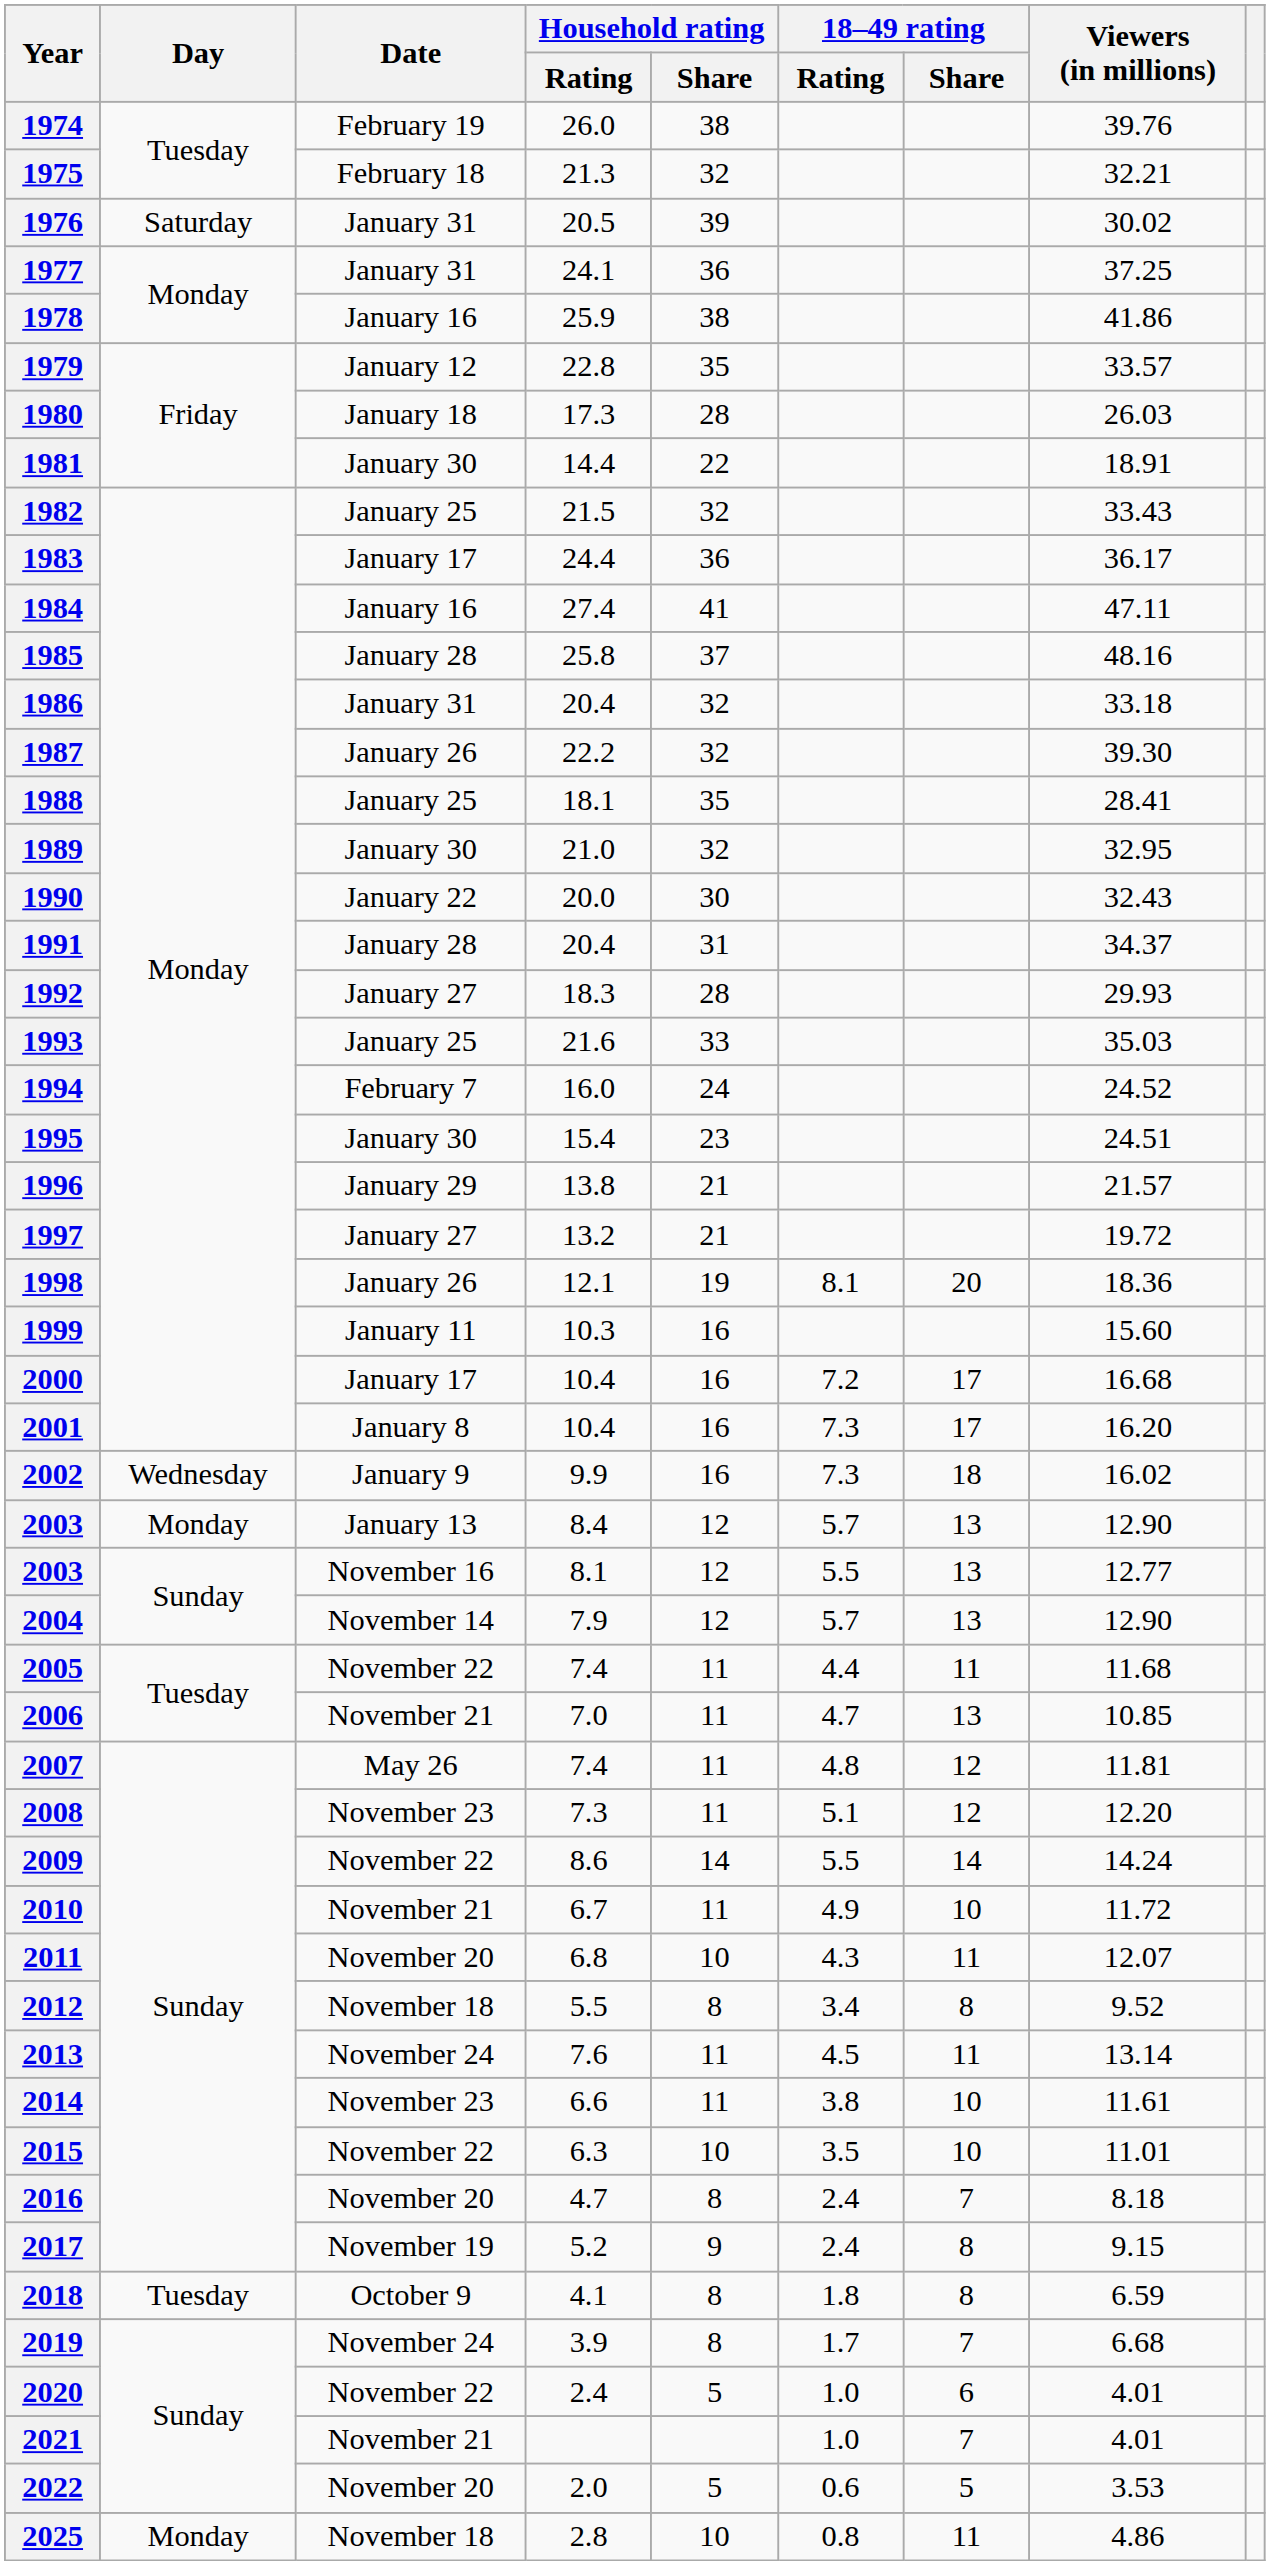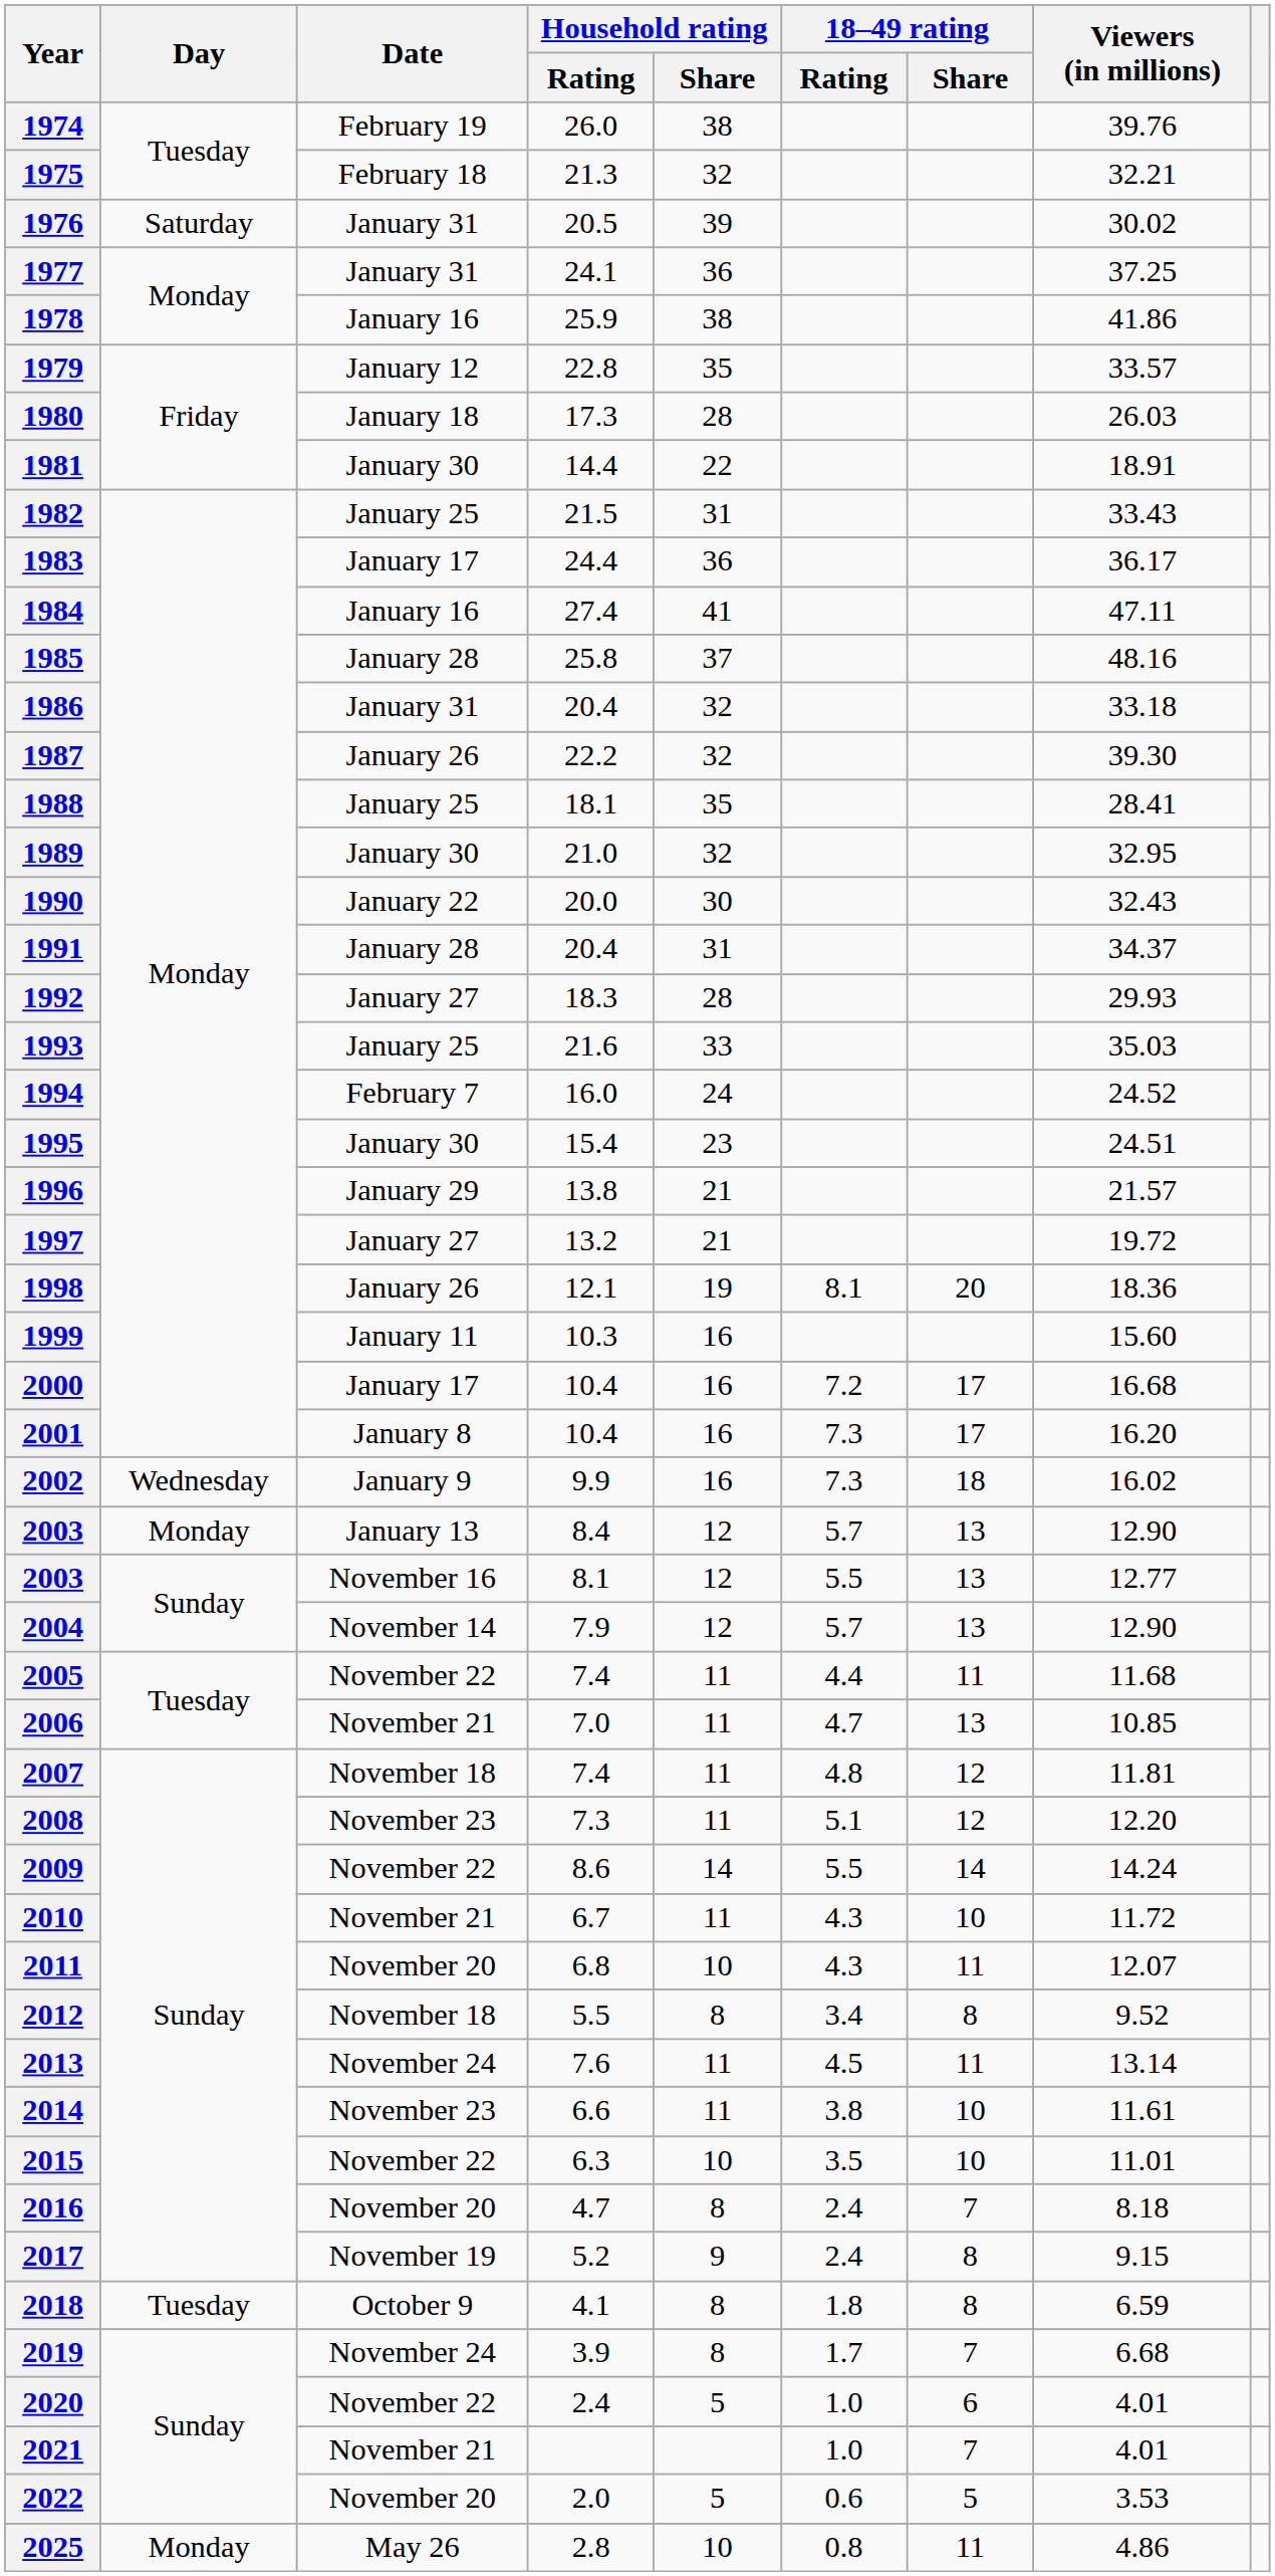1982 | Household rating / Share: 32 -> 31
2007 | Date: May 26 -> November 18
2010 | 18–49 rating / Rating: 4.9 -> 4.3
2025 | Date: November 18 -> May 26
